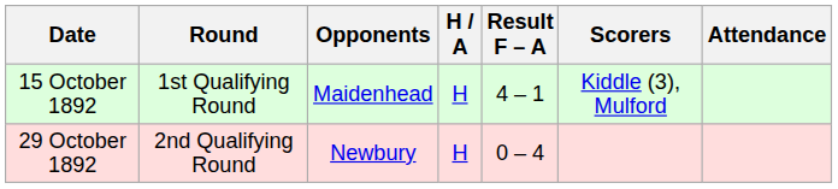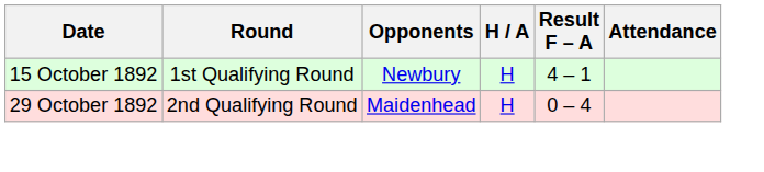- column: Scorers | Kiddle (3), Mulford
15 October 1892 | Opponents: Maidenhead -> Newbury
29 October 1892 | Opponents: Newbury -> Maidenhead
